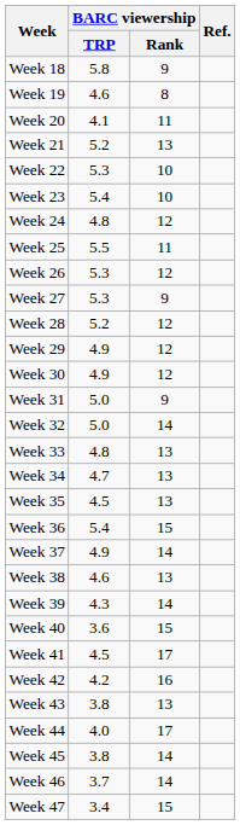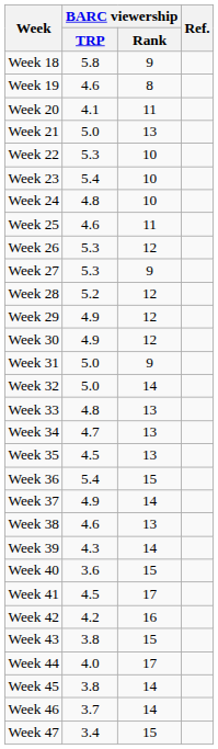Week 21 | BARC viewership / TRP: 5.2 -> 5.0
Week 24 | BARC viewership / Rank: 12 -> 10
Week 25 | BARC viewership / TRP: 5.5 -> 4.6
Week 43 | BARC viewership / Rank: 13 -> 15
